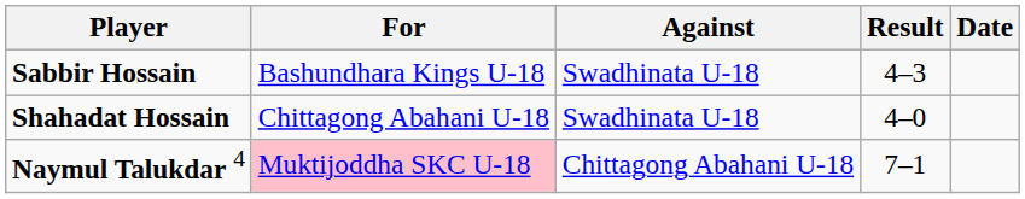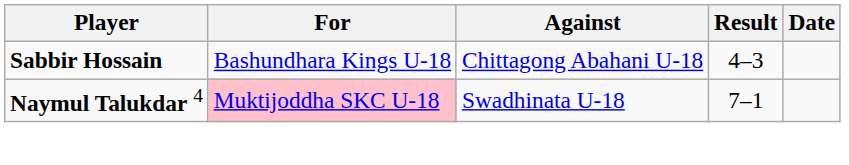Sabbir Hossain | Against: Swadhinata U-18 -> Chittagong Abahani U-18
- row: Shahadat Hossain | Chittagong Abahani U-18 | Swadhinata U-18 | 4–0
Naymul Talukdar 4 | Against: Chittagong Abahani U-18 -> Swadhinata U-18
